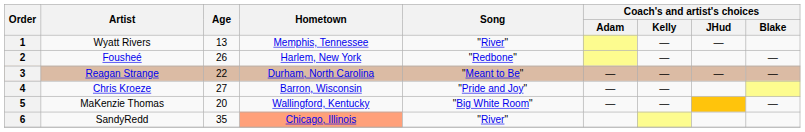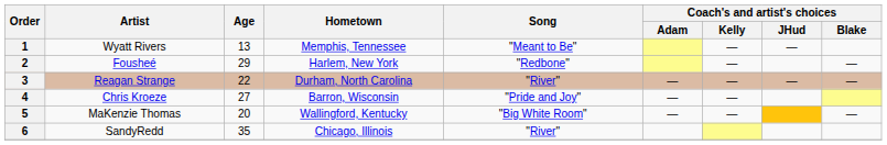1 | Song: "River" -> "Meant to Be"
2 | Age: 26 -> 29
3 | Song: "Meant to Be" -> "River"
6 | Hometown: lightsalmon background -> no background
